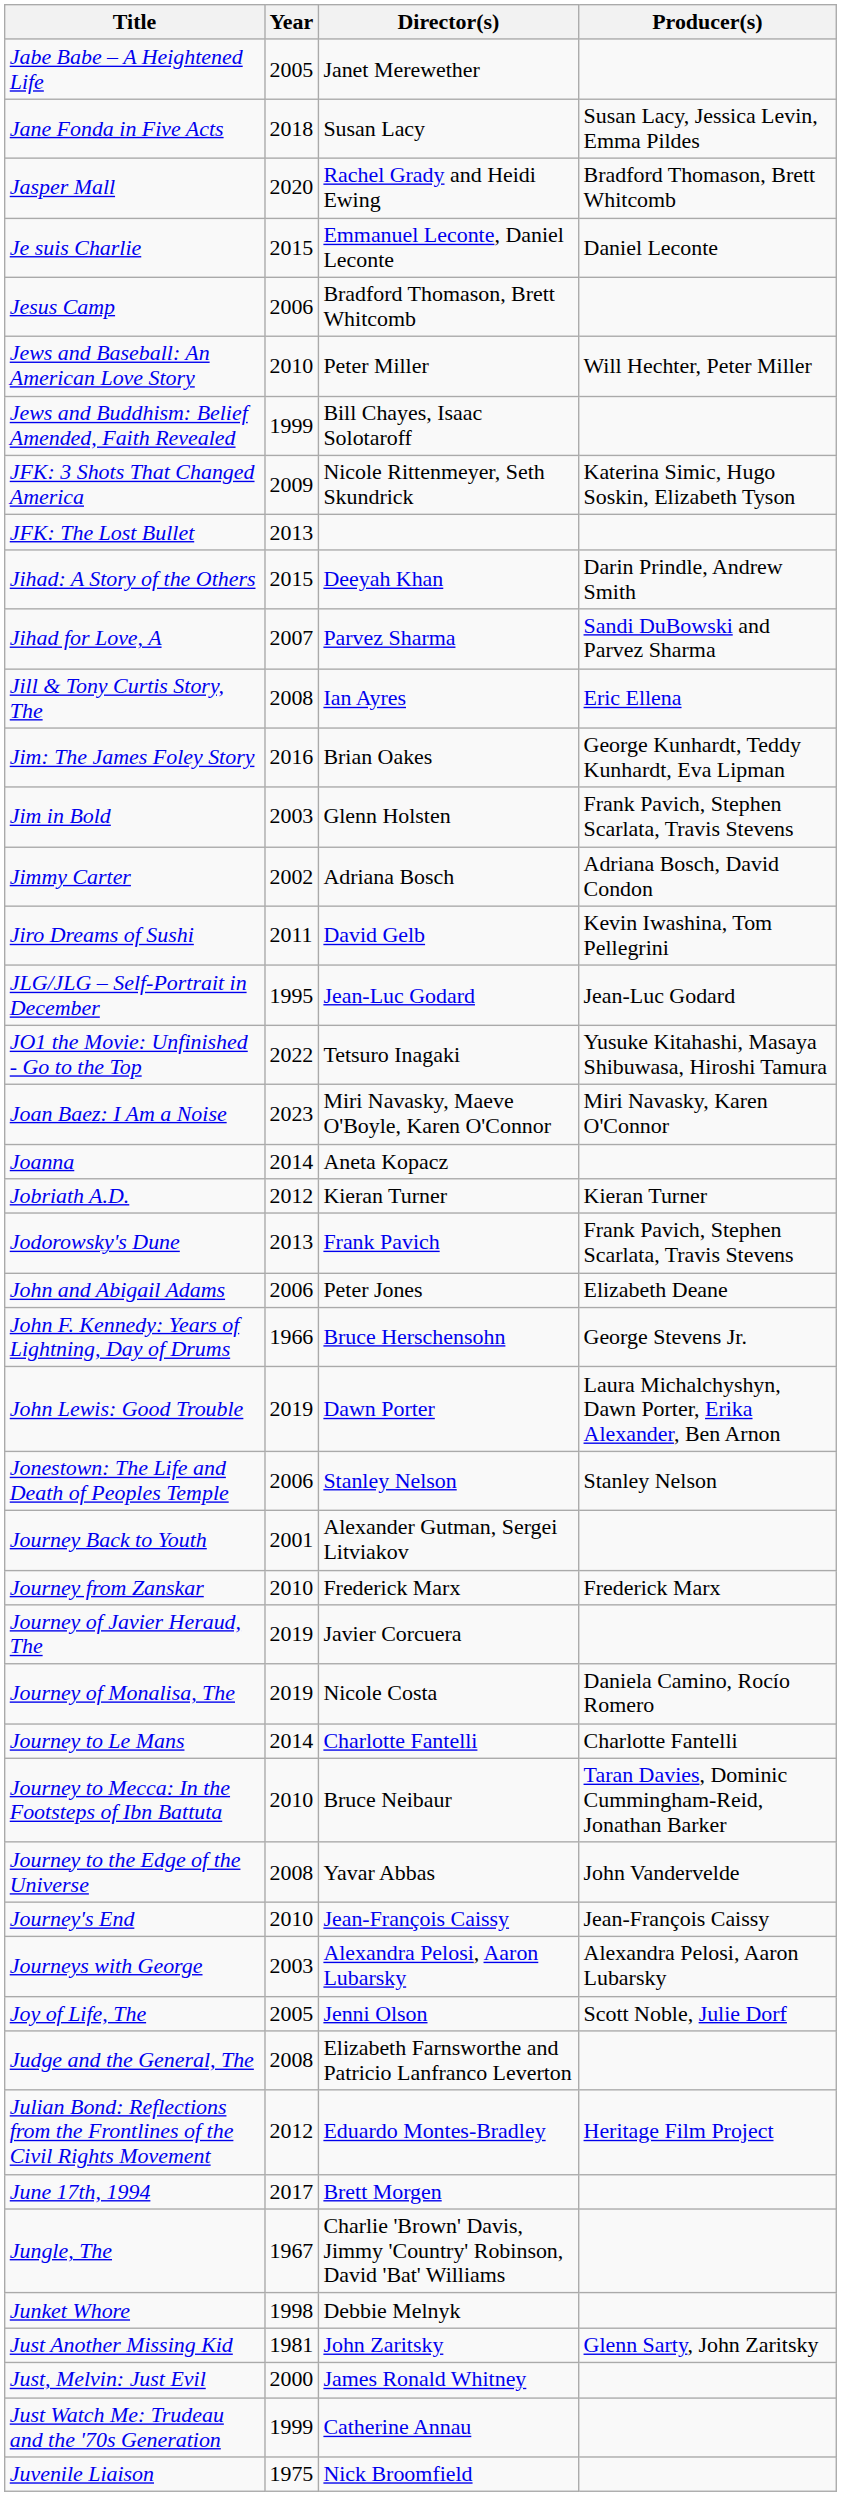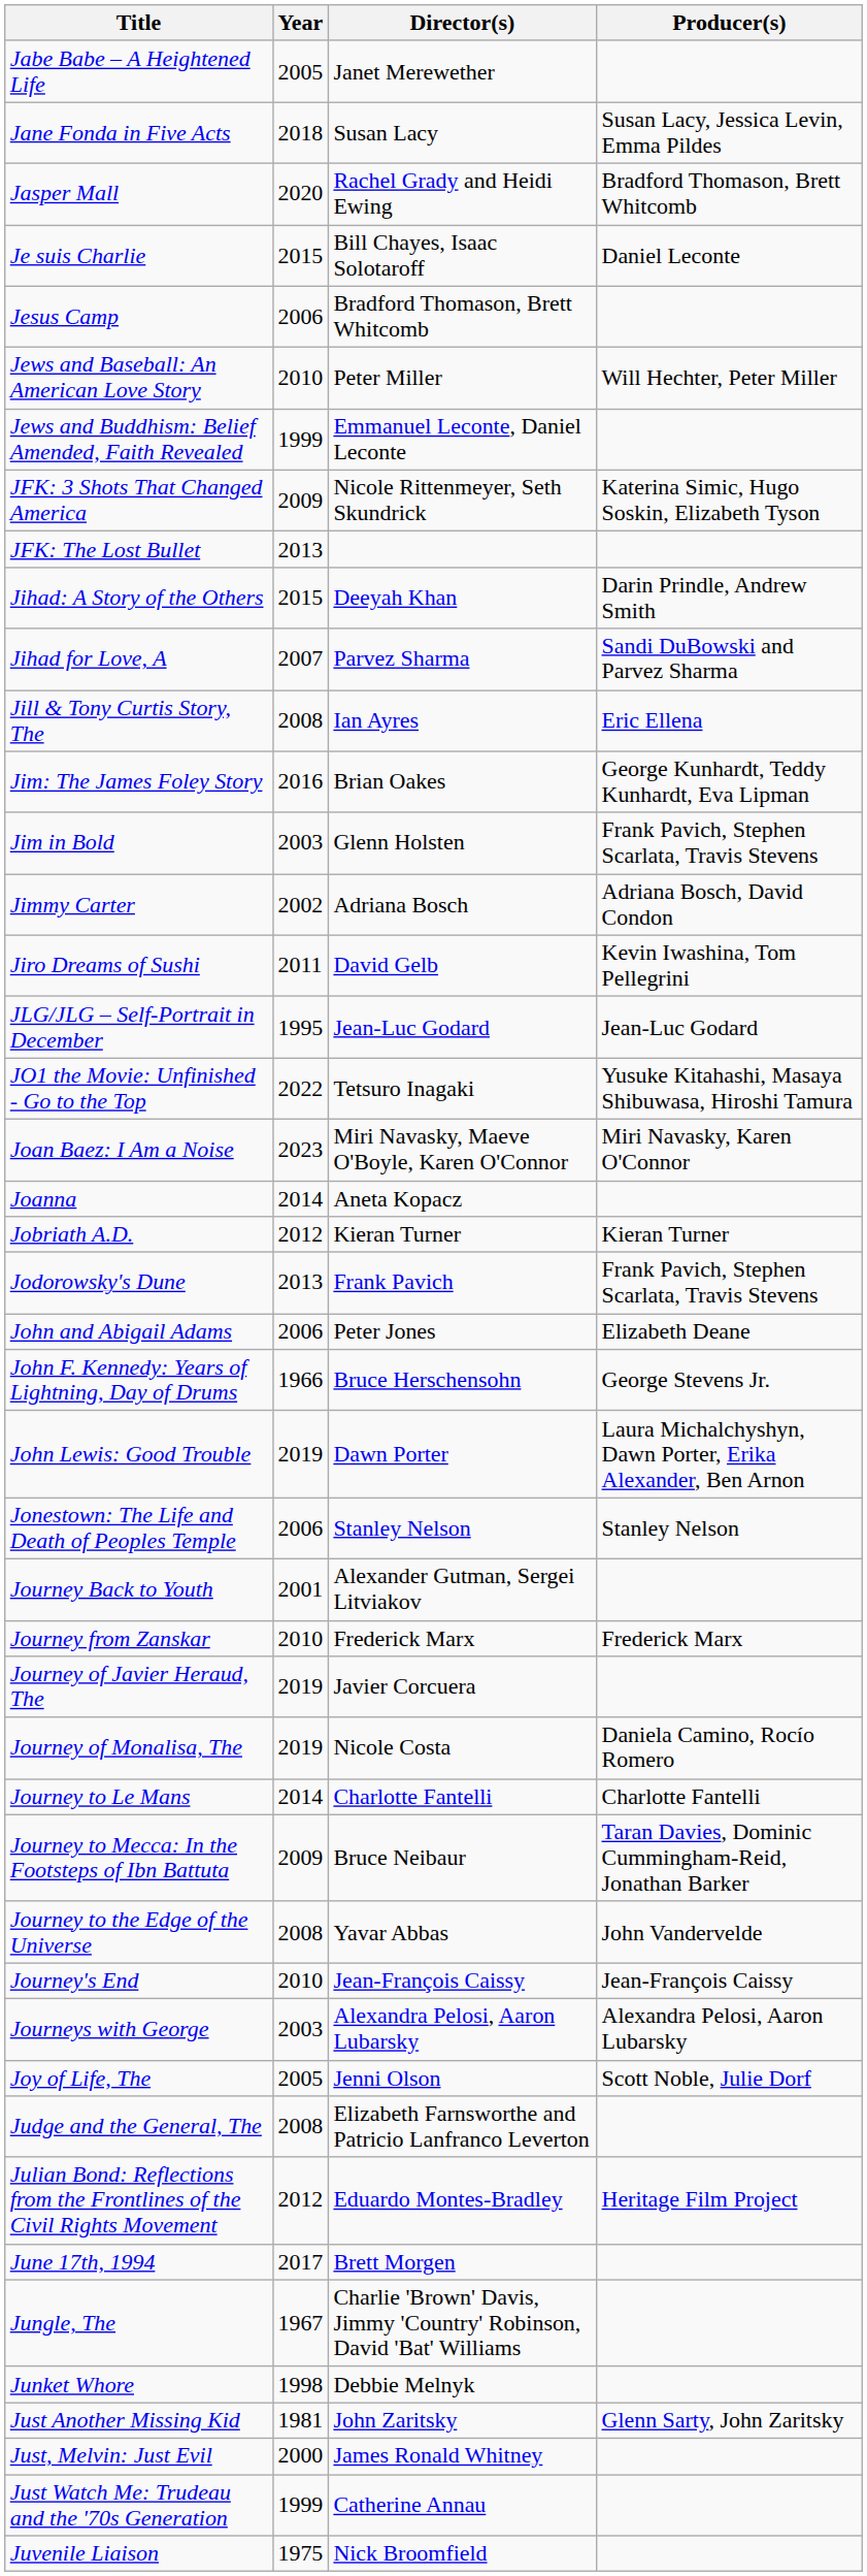Je suis Charlie | Director(s): Emmanuel Leconte, Daniel Leconte -> Bill Chayes, Isaac Solotaroff
Jews and Buddhism: Belief Amended, Faith Revealed | Director(s): Bill Chayes, Isaac Solotaroff -> Emmanuel Leconte, Daniel Leconte
Journey to Mecca: In the Footsteps of Ibn Battuta | Year: 2010 -> 2009
